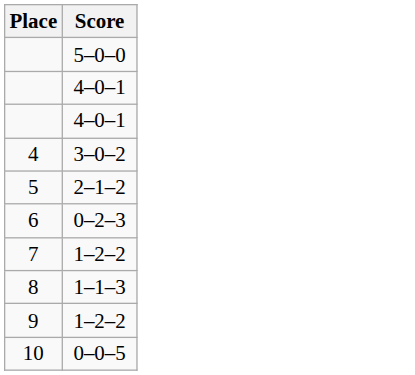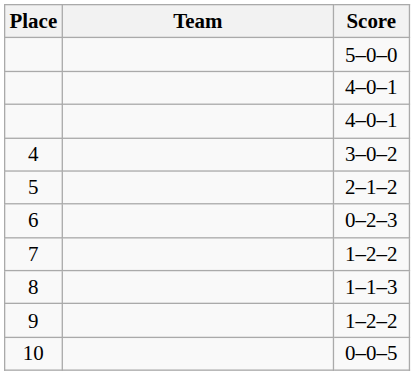+ column: Team
